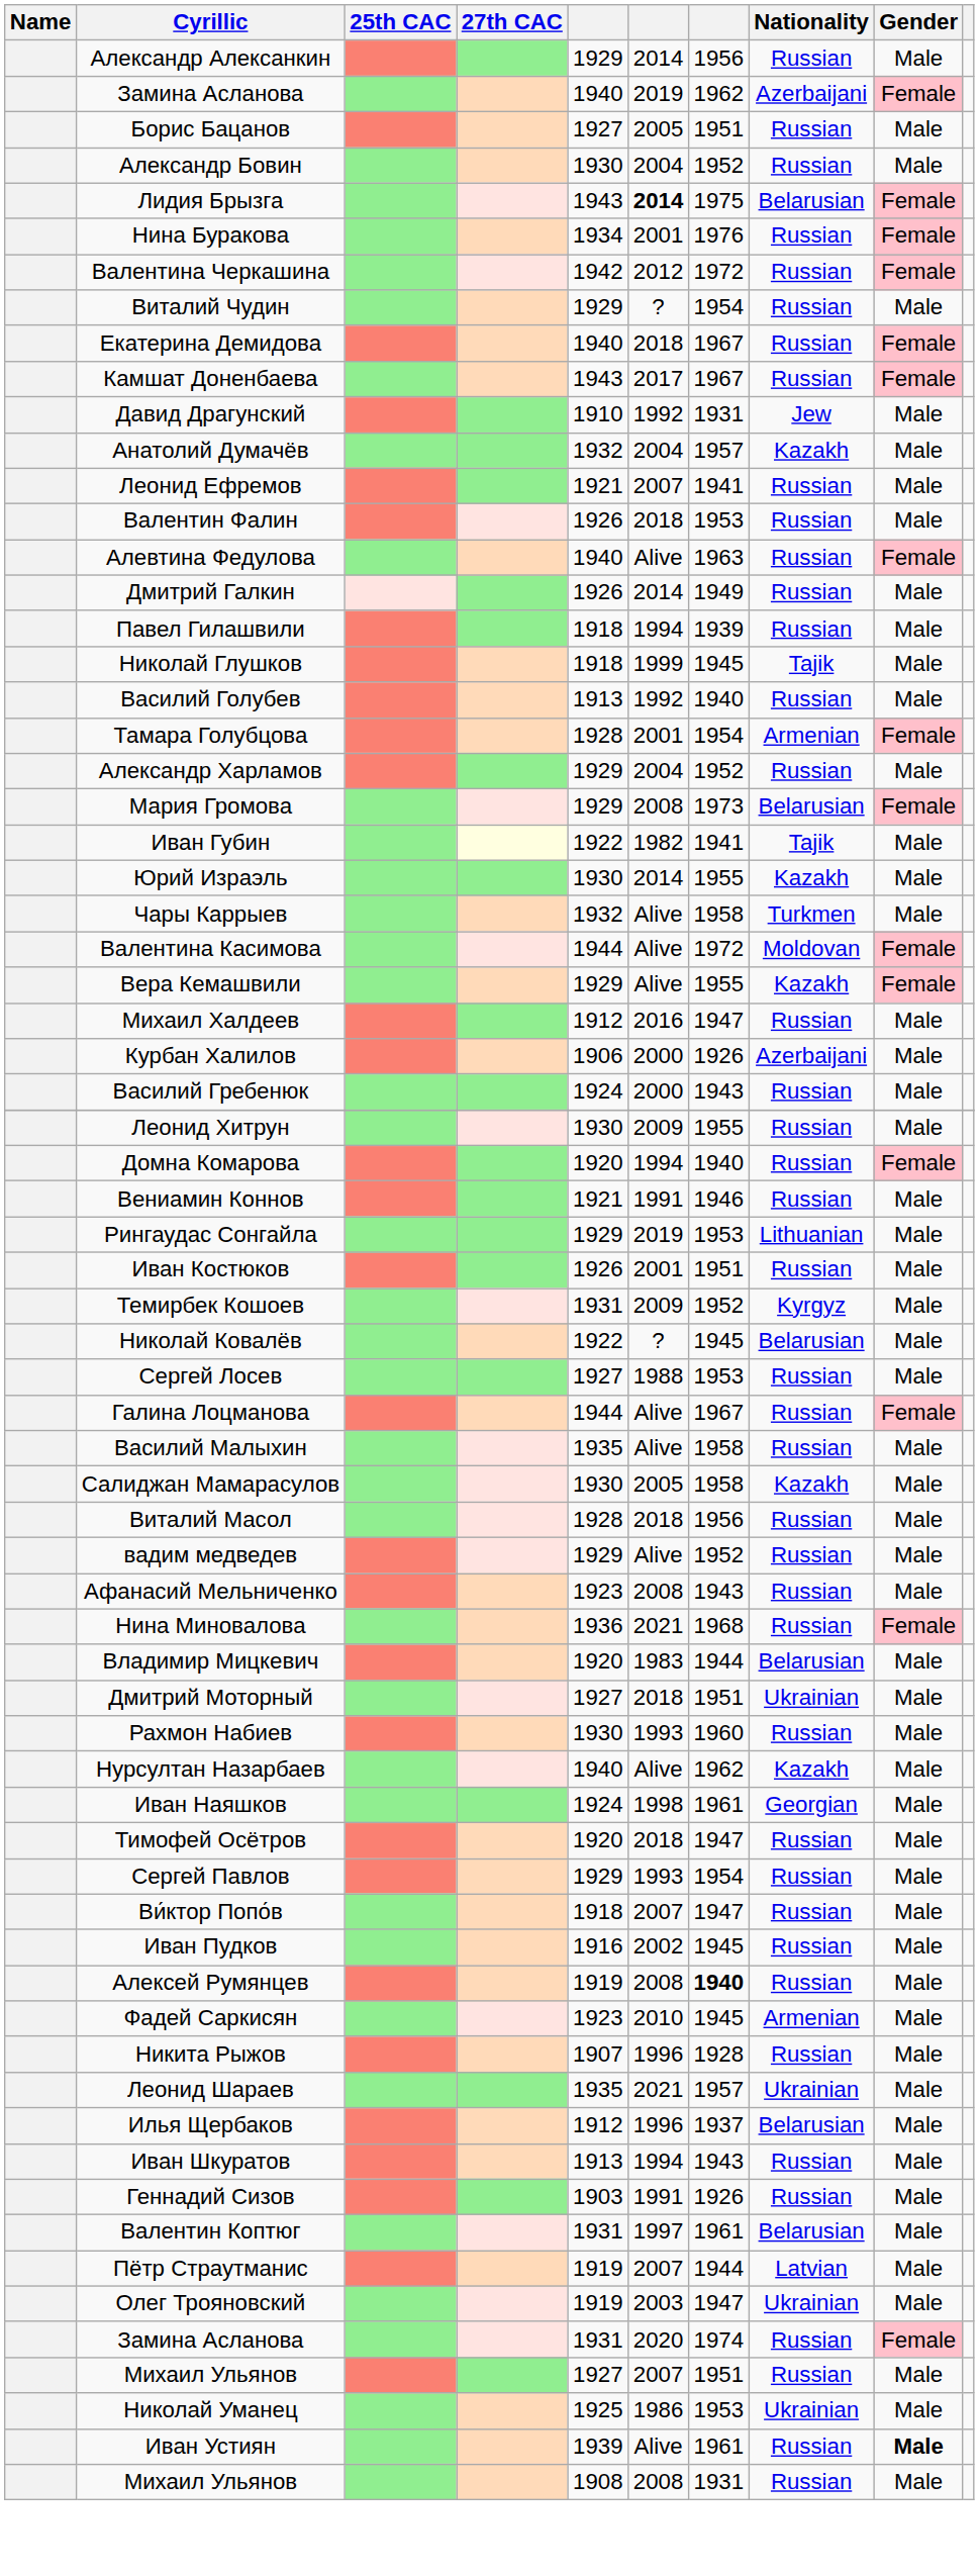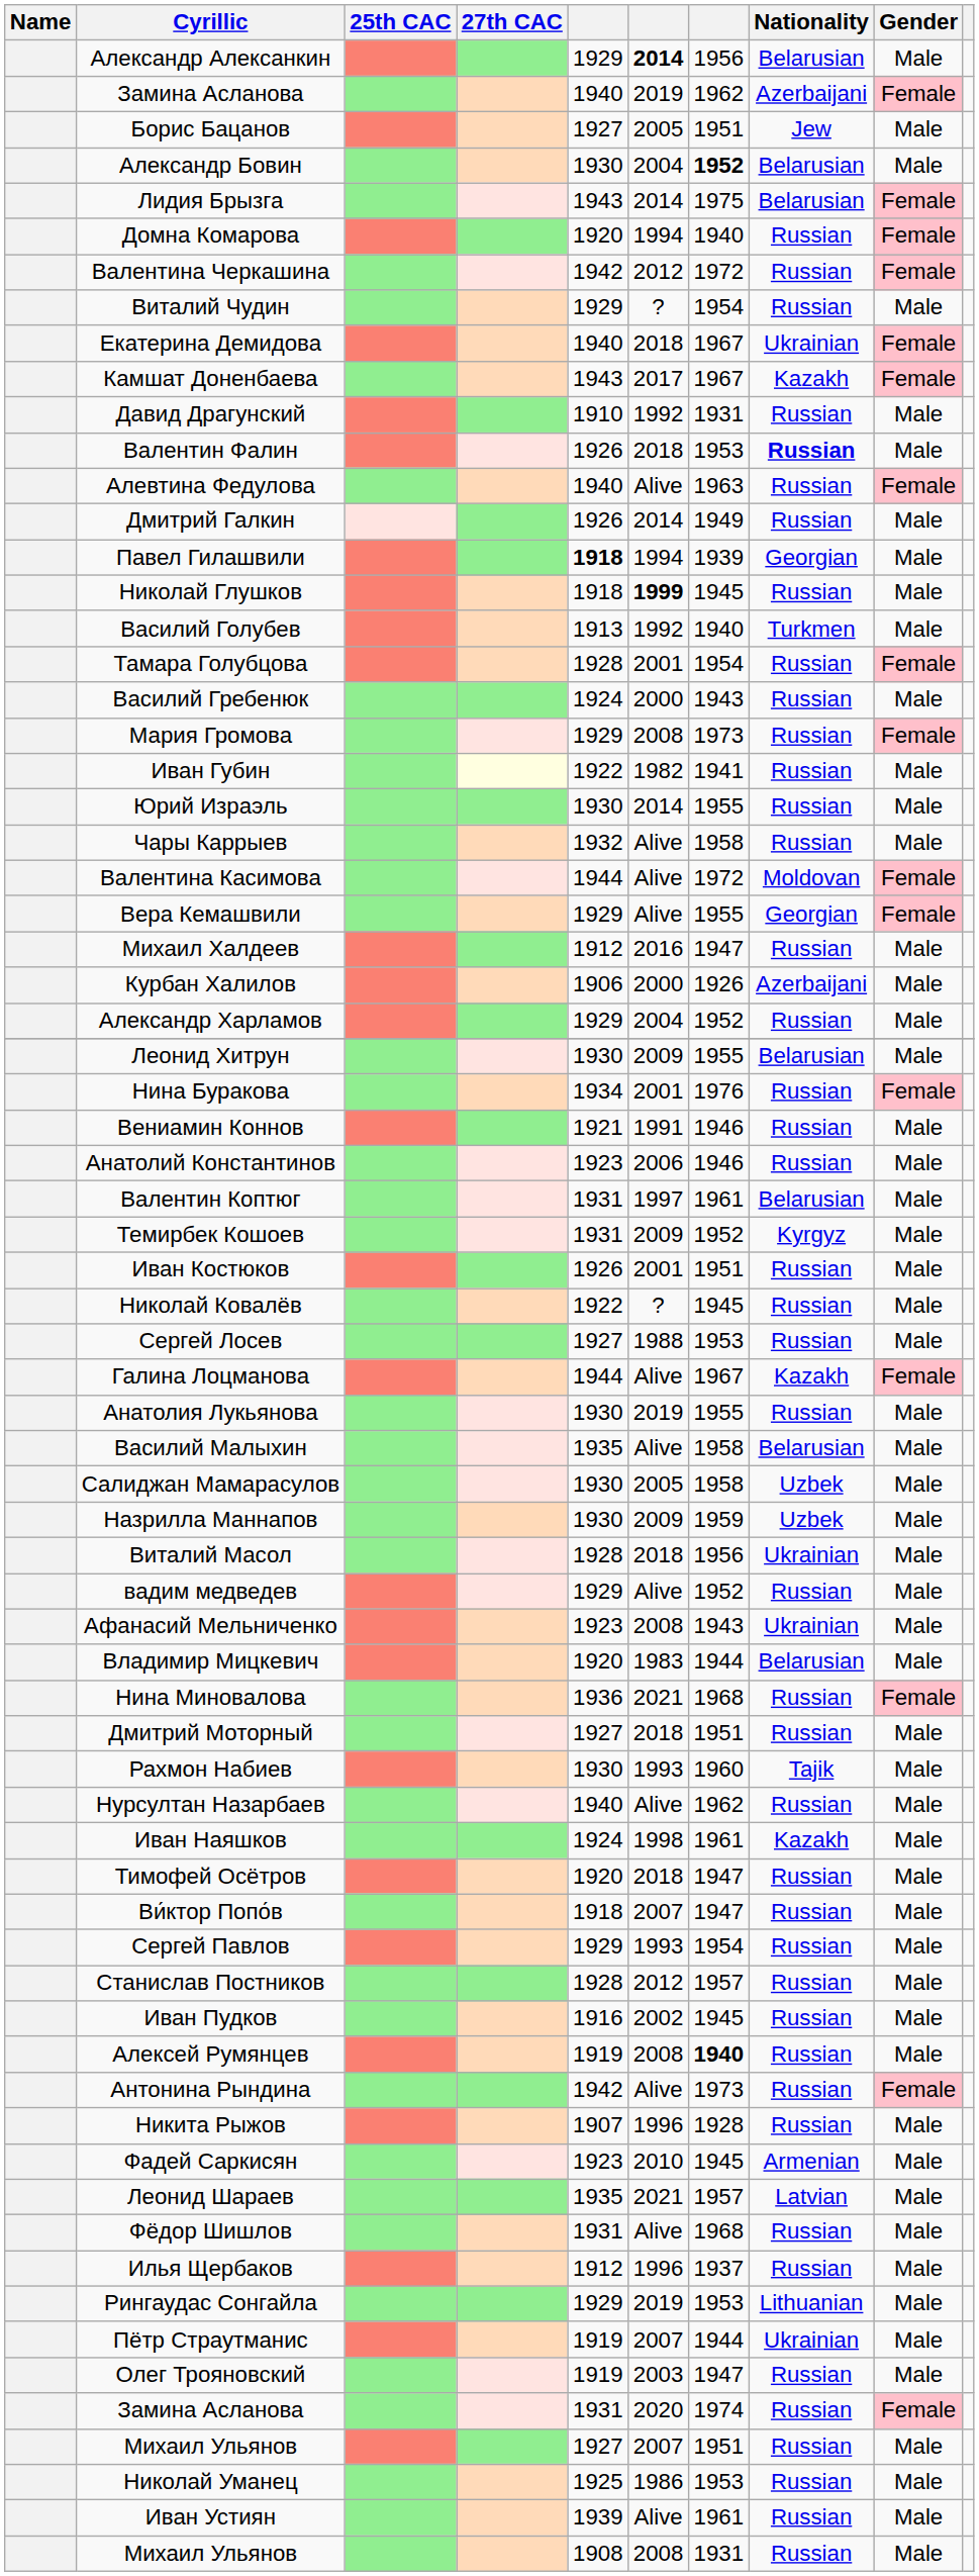Александр Алексанкин | column 6: normal -> bold
Александр Алексанкин | Nationality: Russian -> Belarusian
Борис Бацанов | Nationality: Russian -> Jew
Александр Бовин | column 7: normal -> bold
Александр Бовин | Nationality: Russian -> Belarusian
Лидия Брызга | column 6: bold -> normal
rows swapped: Нина Буракова <-> Домна Комарова
Екатерина Демидова | Nationality: Russian -> Ukrainian
Камшат Доненбаева | Nationality: Russian -> Kazakh
Давид Драгунский | Nationality: Jew -> Russian
- row: Анатолий Думачёв | 1932 | 2004 | 1957 | Kazakh | Male
- row: Леонид Ефремов | 1921 | 2007 | 1941 | Russian | Male
Baлeнтин Фaлин | Nationality: normal -> bold
Павел Гилашвили | column 5: normal -> bold
Павел Гилашвили | Nationality: Russian -> Georgian
Николай Глушков | column 6: normal -> bold
Николай Глушков | Nationality: Tajik -> Russian
Василий Голубев | Nationality: Russian -> Turkmen
Тамара Голубцова | Nationality: Armenian -> Russian
rows swapped: Василий Гребенюк <-> Александр Харламов
Мария Громова | Nationality: Belarusian -> Russian
Иван Губин | Nationality: Tajik -> Russian
Юрий Израэль | Nationality: Kazakh -> Russian
Чары Каррыев | Nationality: Turkmen -> Russian
Вера Кемашвили | Nationality: Kazakh -> Georgian
Леонид Хитрун | Nationality: Russian -> Belarusian
+ row: Анатолий Константинов | 1923 | 2006 | 1946 | Russian | Male
rows swapped: Валентин Коптюг <-> Рингаудас Сонгайла
rows swapped: Темирбек Кошоев <-> Иван Костюков
Николай Ковалёв | Nationality: Belarusian -> Russian
Галина Лоцманова | Nationality: Russian -> Kazakh
+ row: Анатолия Лукьянова | 1930 | 2019 | 1955 | Russian | Male
Василий Малыхин | Nationality: Russian -> Belarusian
Салиджан Мамарасулов | Nationality: Kazakh -> Uzbek
+ row: Назрилла Маннапов | 1930 | 2009 | 1959 | Uzbek | Male
Виталий Масол | Nationality: Russian -> Ukrainian
Афанасий Мельниченко | Nationality: Russian -> Ukrainian
rows swapped: Нина Миновалова <-> Владимир Мицкевич
Дмитрий Моторный | Nationality: Ukrainian -> Russian
Рахмон Набиев | Nationality: Russian -> Tajik
Нурсултан Назарбаев | Nationality: Kazakh -> Russian
Иван Наяшков | Nationality: Georgian -> Kazakh
rows swapped: Сергей Павлов <-> Ви́ктор Попо́в
+ row: Станислав Постников | 1928 | 2012 | 1957 | Russian | Male
+ row: Антонина Рындина | 1942 | Alive | 1973 | Russian | Female
rows swapped: Никита Рыжов <-> Фадей Саркисян
Леонид Шараев | Nationality: Ukrainian -> Latvian
+ row: Фёдор Шишлов | 1931 | Alive | 1968 | Russian | Male
Илья Щербаков | Nationality: Belarusian -> Russian
- row: Иван Шкуратов | 1913 | 1994 | 1943 | Russian | Male
- row: Геннадий Сизов | 1903 | 1991 | 1926 | Russian | Male
Пётр Страутманис | Nationality: Latvian -> Ukrainian
Олег Трояновский | Nationality: Ukrainian -> Russian
Николай Уманец | Nationality: Ukrainian -> Russian
Иван Устиян | Gender: bold -> normal
